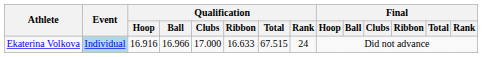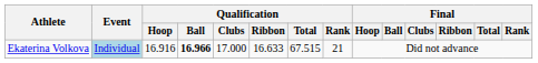Ekaterina Volkova | Qualification / Ball: normal -> bold
Ekaterina Volkova | Qualification / Rank: 24 -> 21
